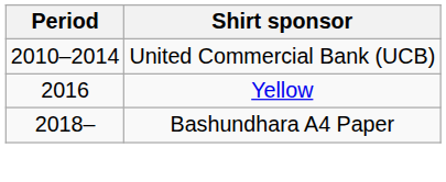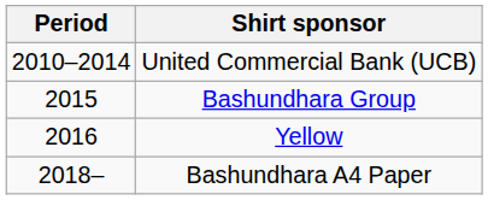+ row: 2015 | Bashundhara Group
